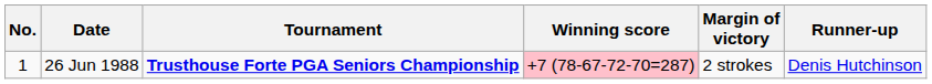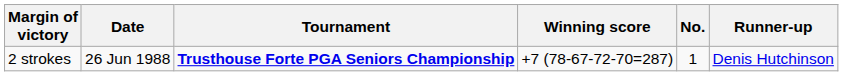columns swapped: No. <-> Margin of victory
26 Jun 1988 | Winning score: pink background -> no background
